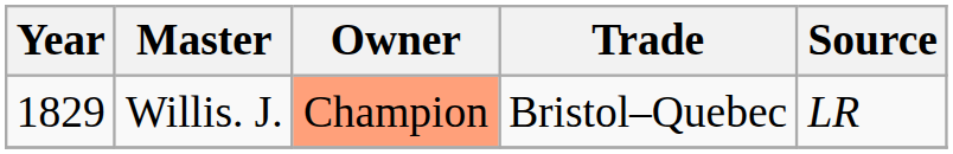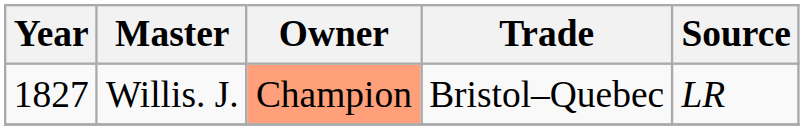Willis. J. | Year: 1829 -> 1827
